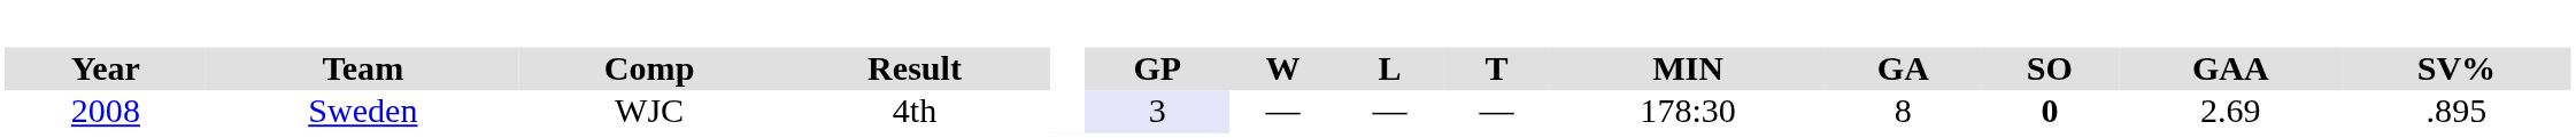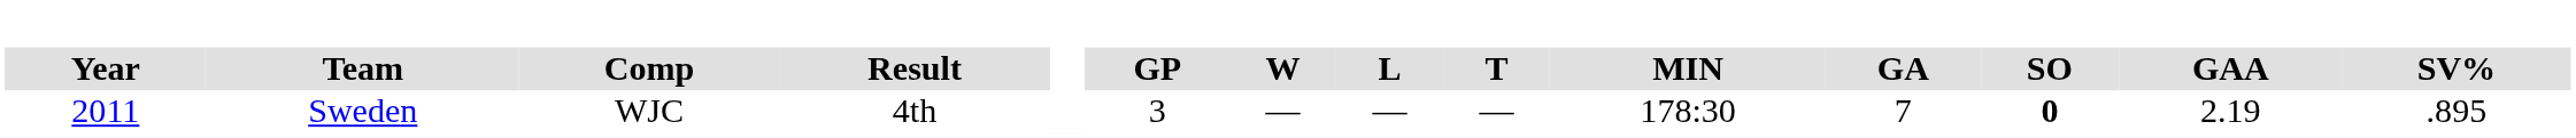Sweden | Year: 2008 -> 2011
Sweden | GP: lavender background -> no background
Sweden | GA: 8 -> 7
Sweden | GAA: 2.69 -> 2.19
